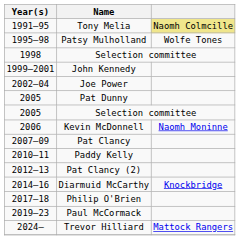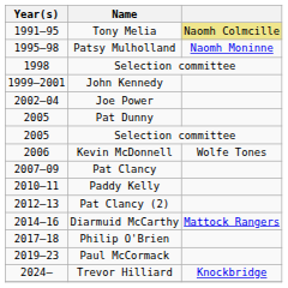Patsy Mulholland | column 3: Wolfe Tones -> Naomh Moninne
Kevin McDonnell | column 3: Naomh Moninne -> Wolfe Tones
Diarmuid McCarthy | column 3: Knockbridge -> Mattock Rangers
Trevor Hilliard | column 3: Mattock Rangers -> Knockbridge
